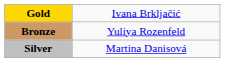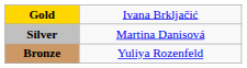rows swapped: Silver <-> Bronze
